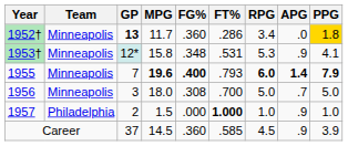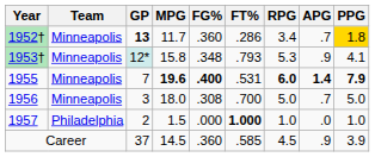1952† | APG: .0 -> .7
1953† | FT%: .531 -> .793
1955 | FT%: .793 -> .531
1957 | APG: .9 -> .0
